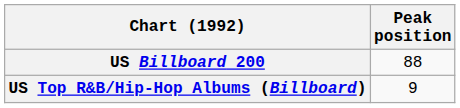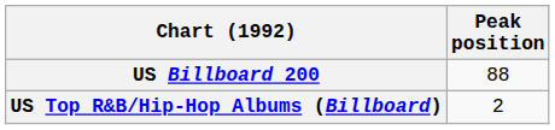US Top R&B/Hip-Hop Albums (Billboard) | Peak position: 9 -> 2
